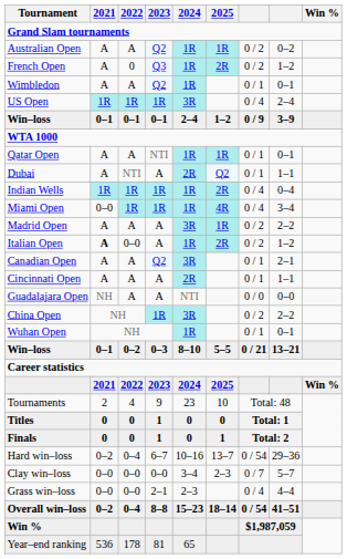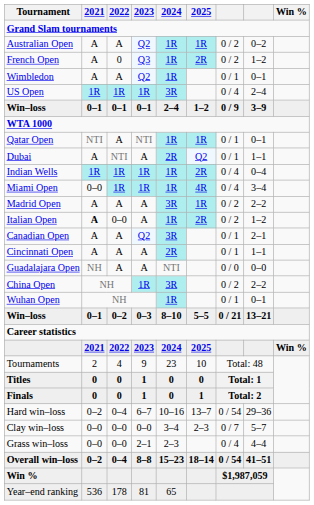Qatar Open | 2021: A -> NTI
